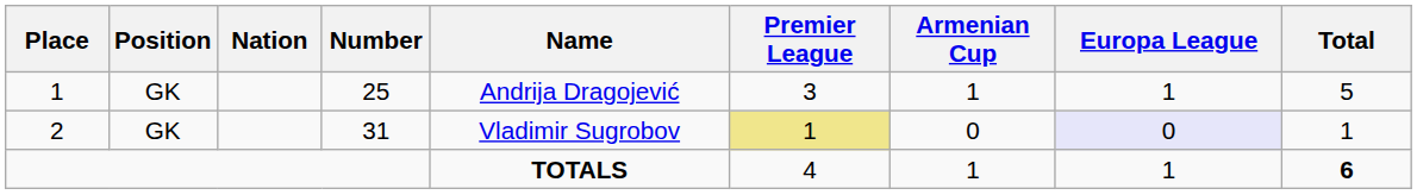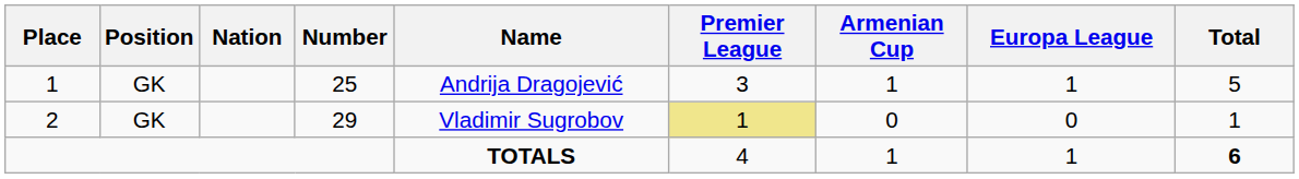2 | Number: 31 -> 29
2 | Europa League: lavender background -> no background
